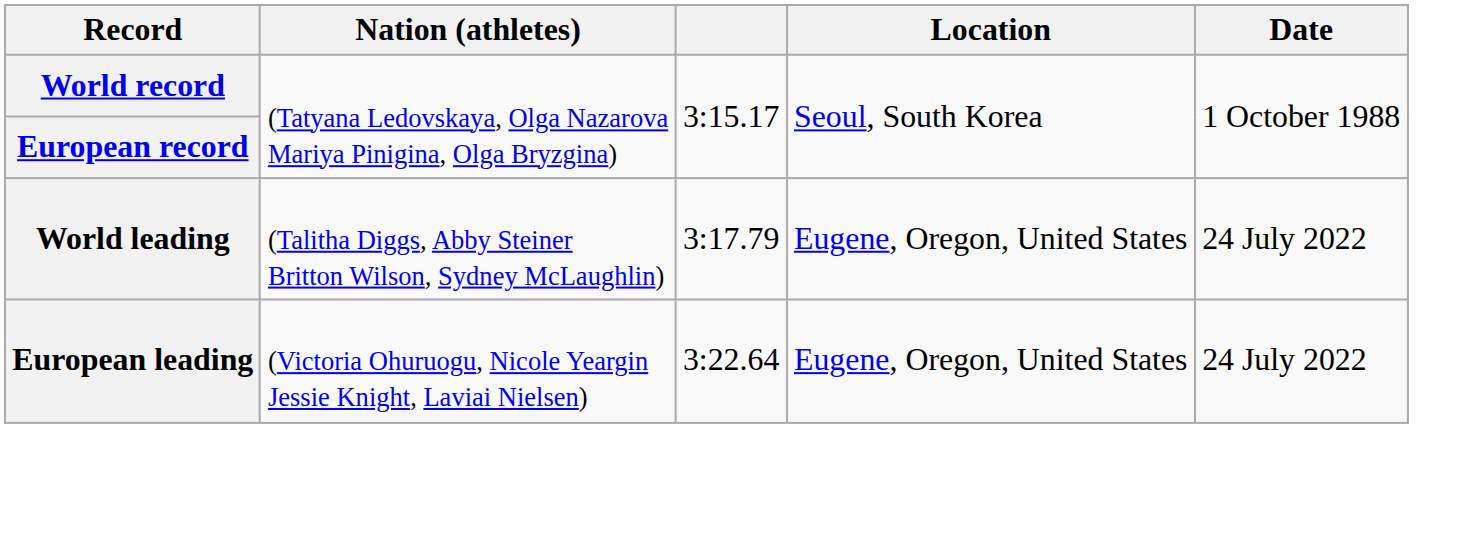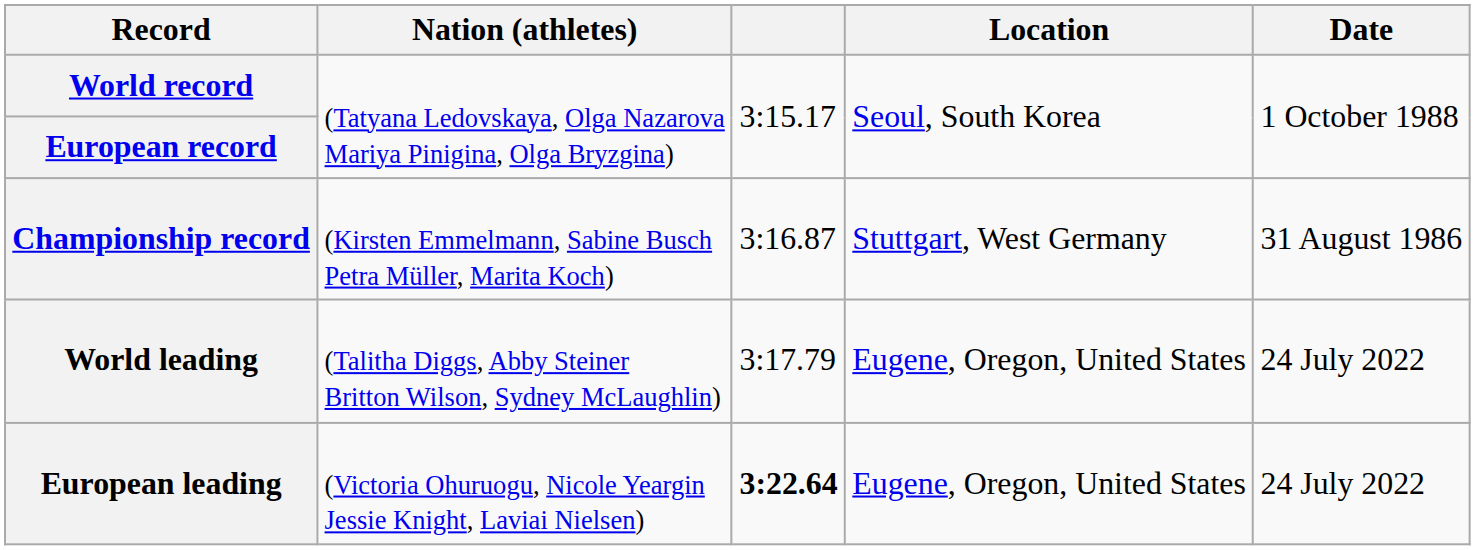+ row: Championship record | (Kirsten Emmelmann, Sabine Busch Petra Müller, Marita Koch) | 3:16.87 | Stuttgart, West Germany | 31 August 1986
European leading | column 3: normal -> bold
